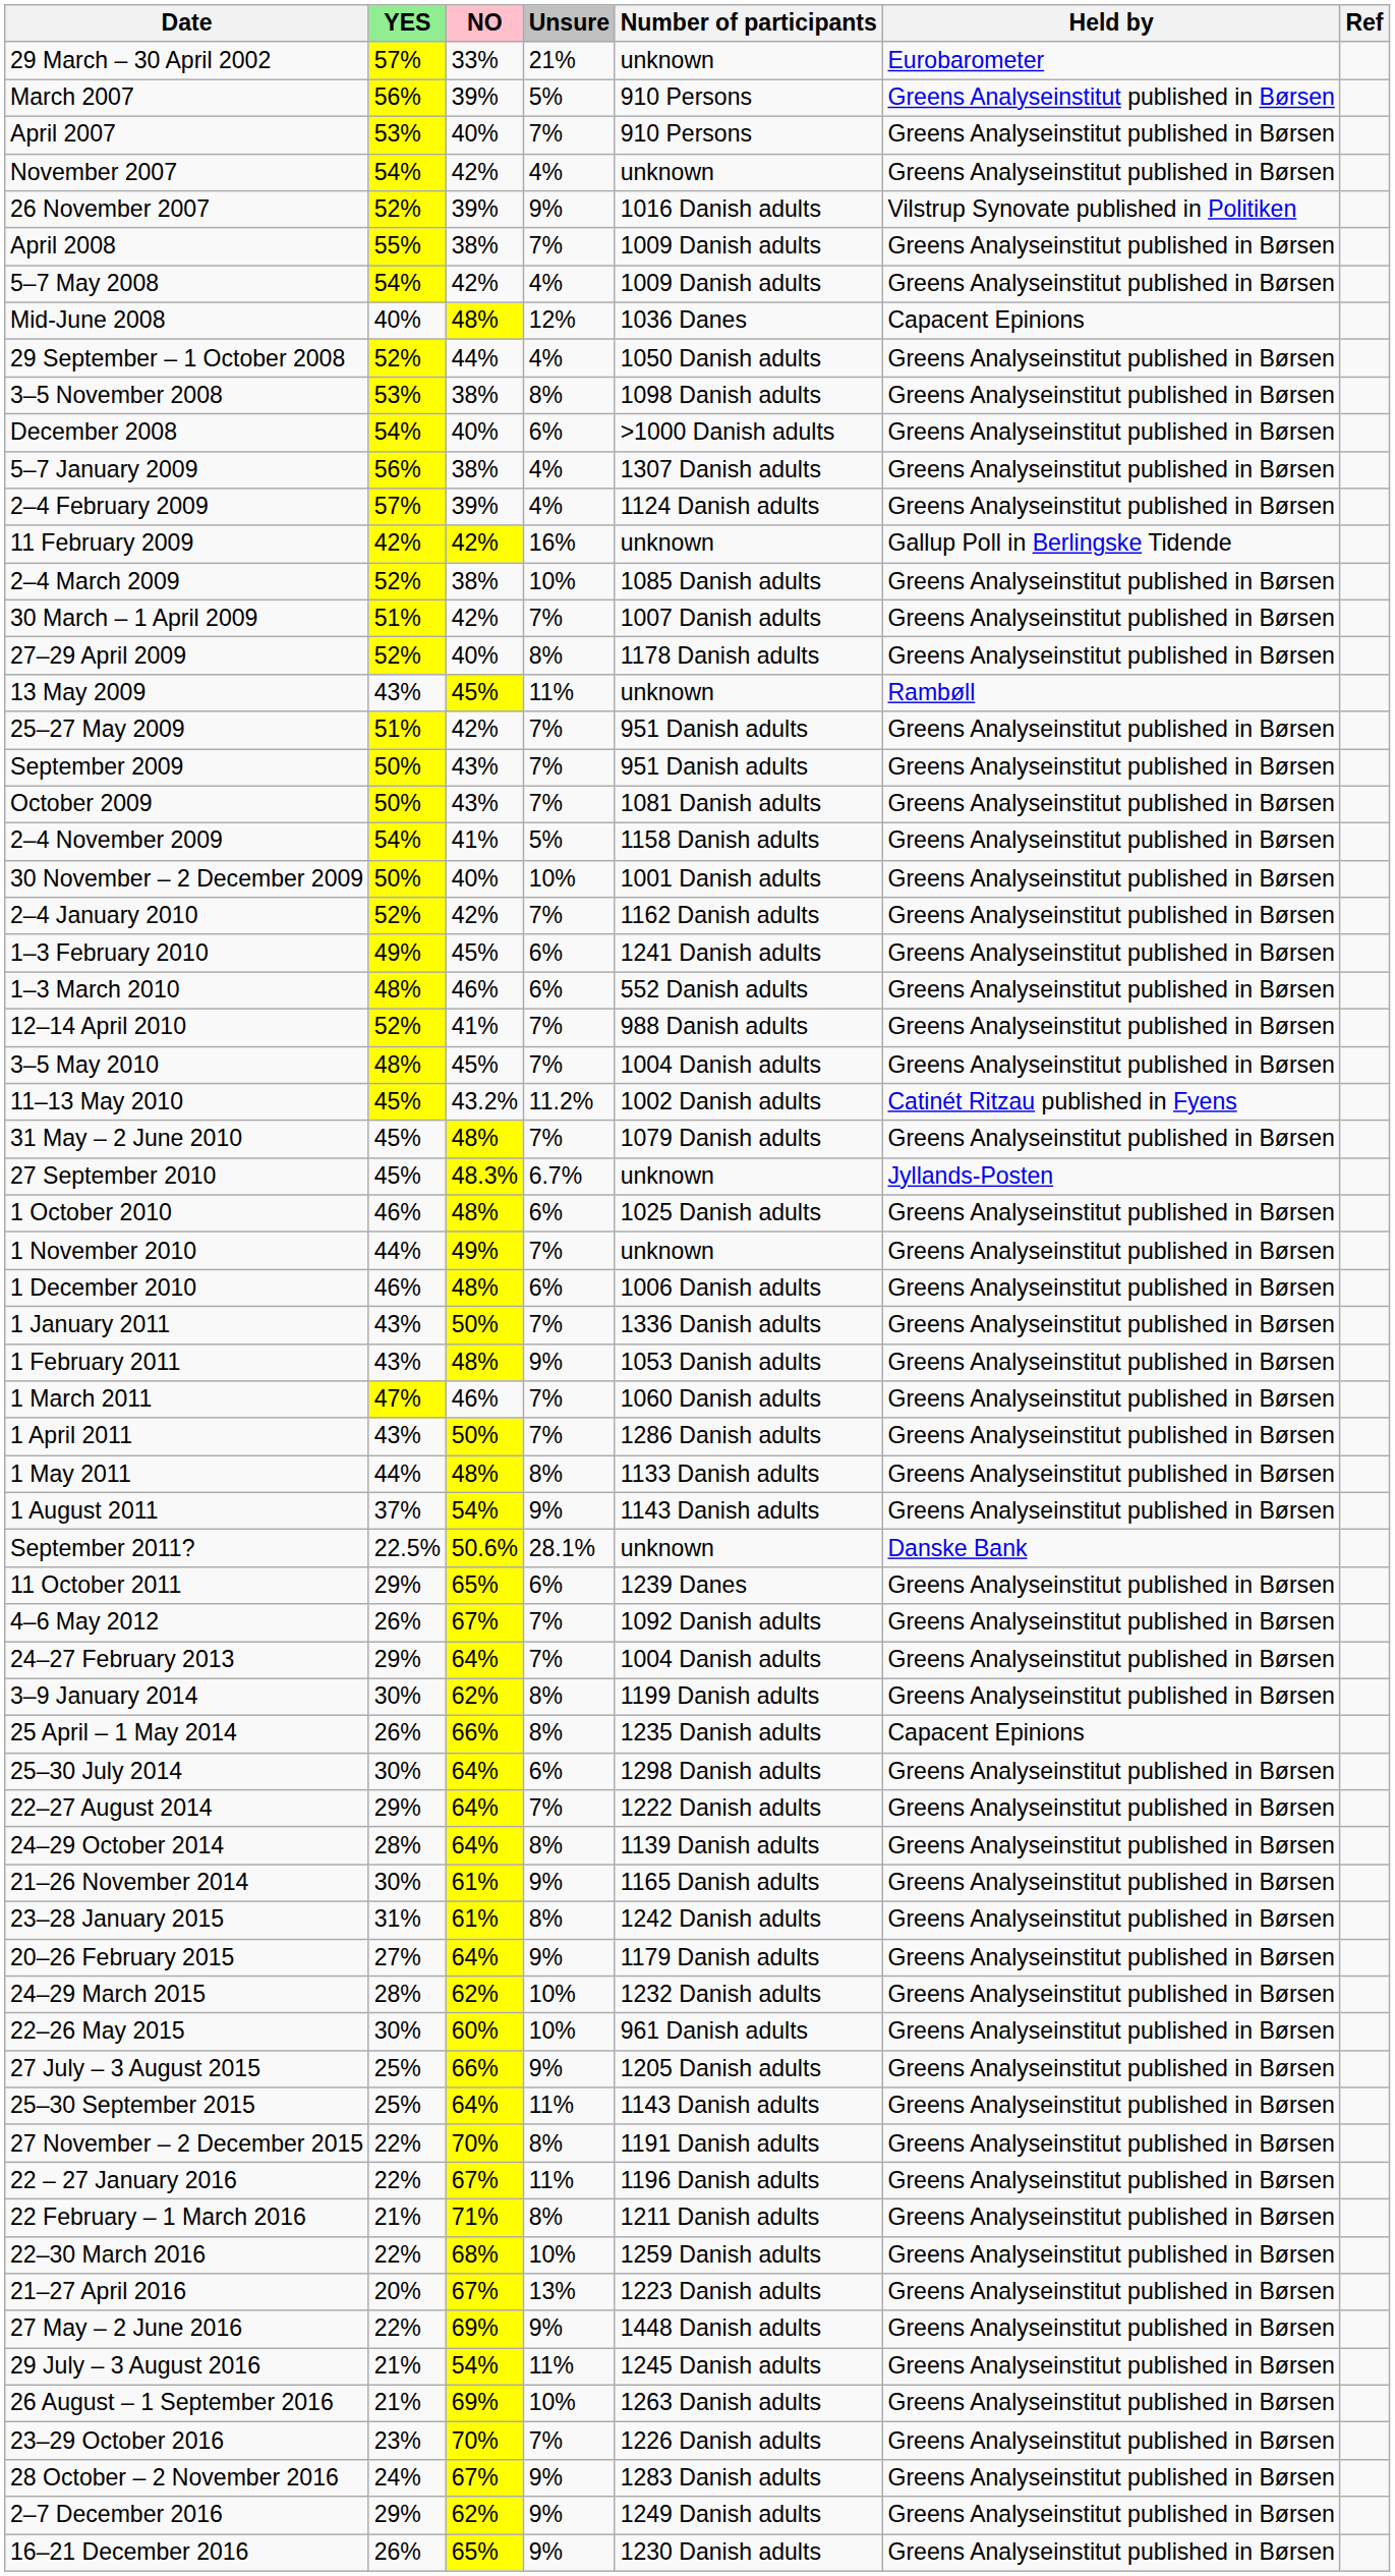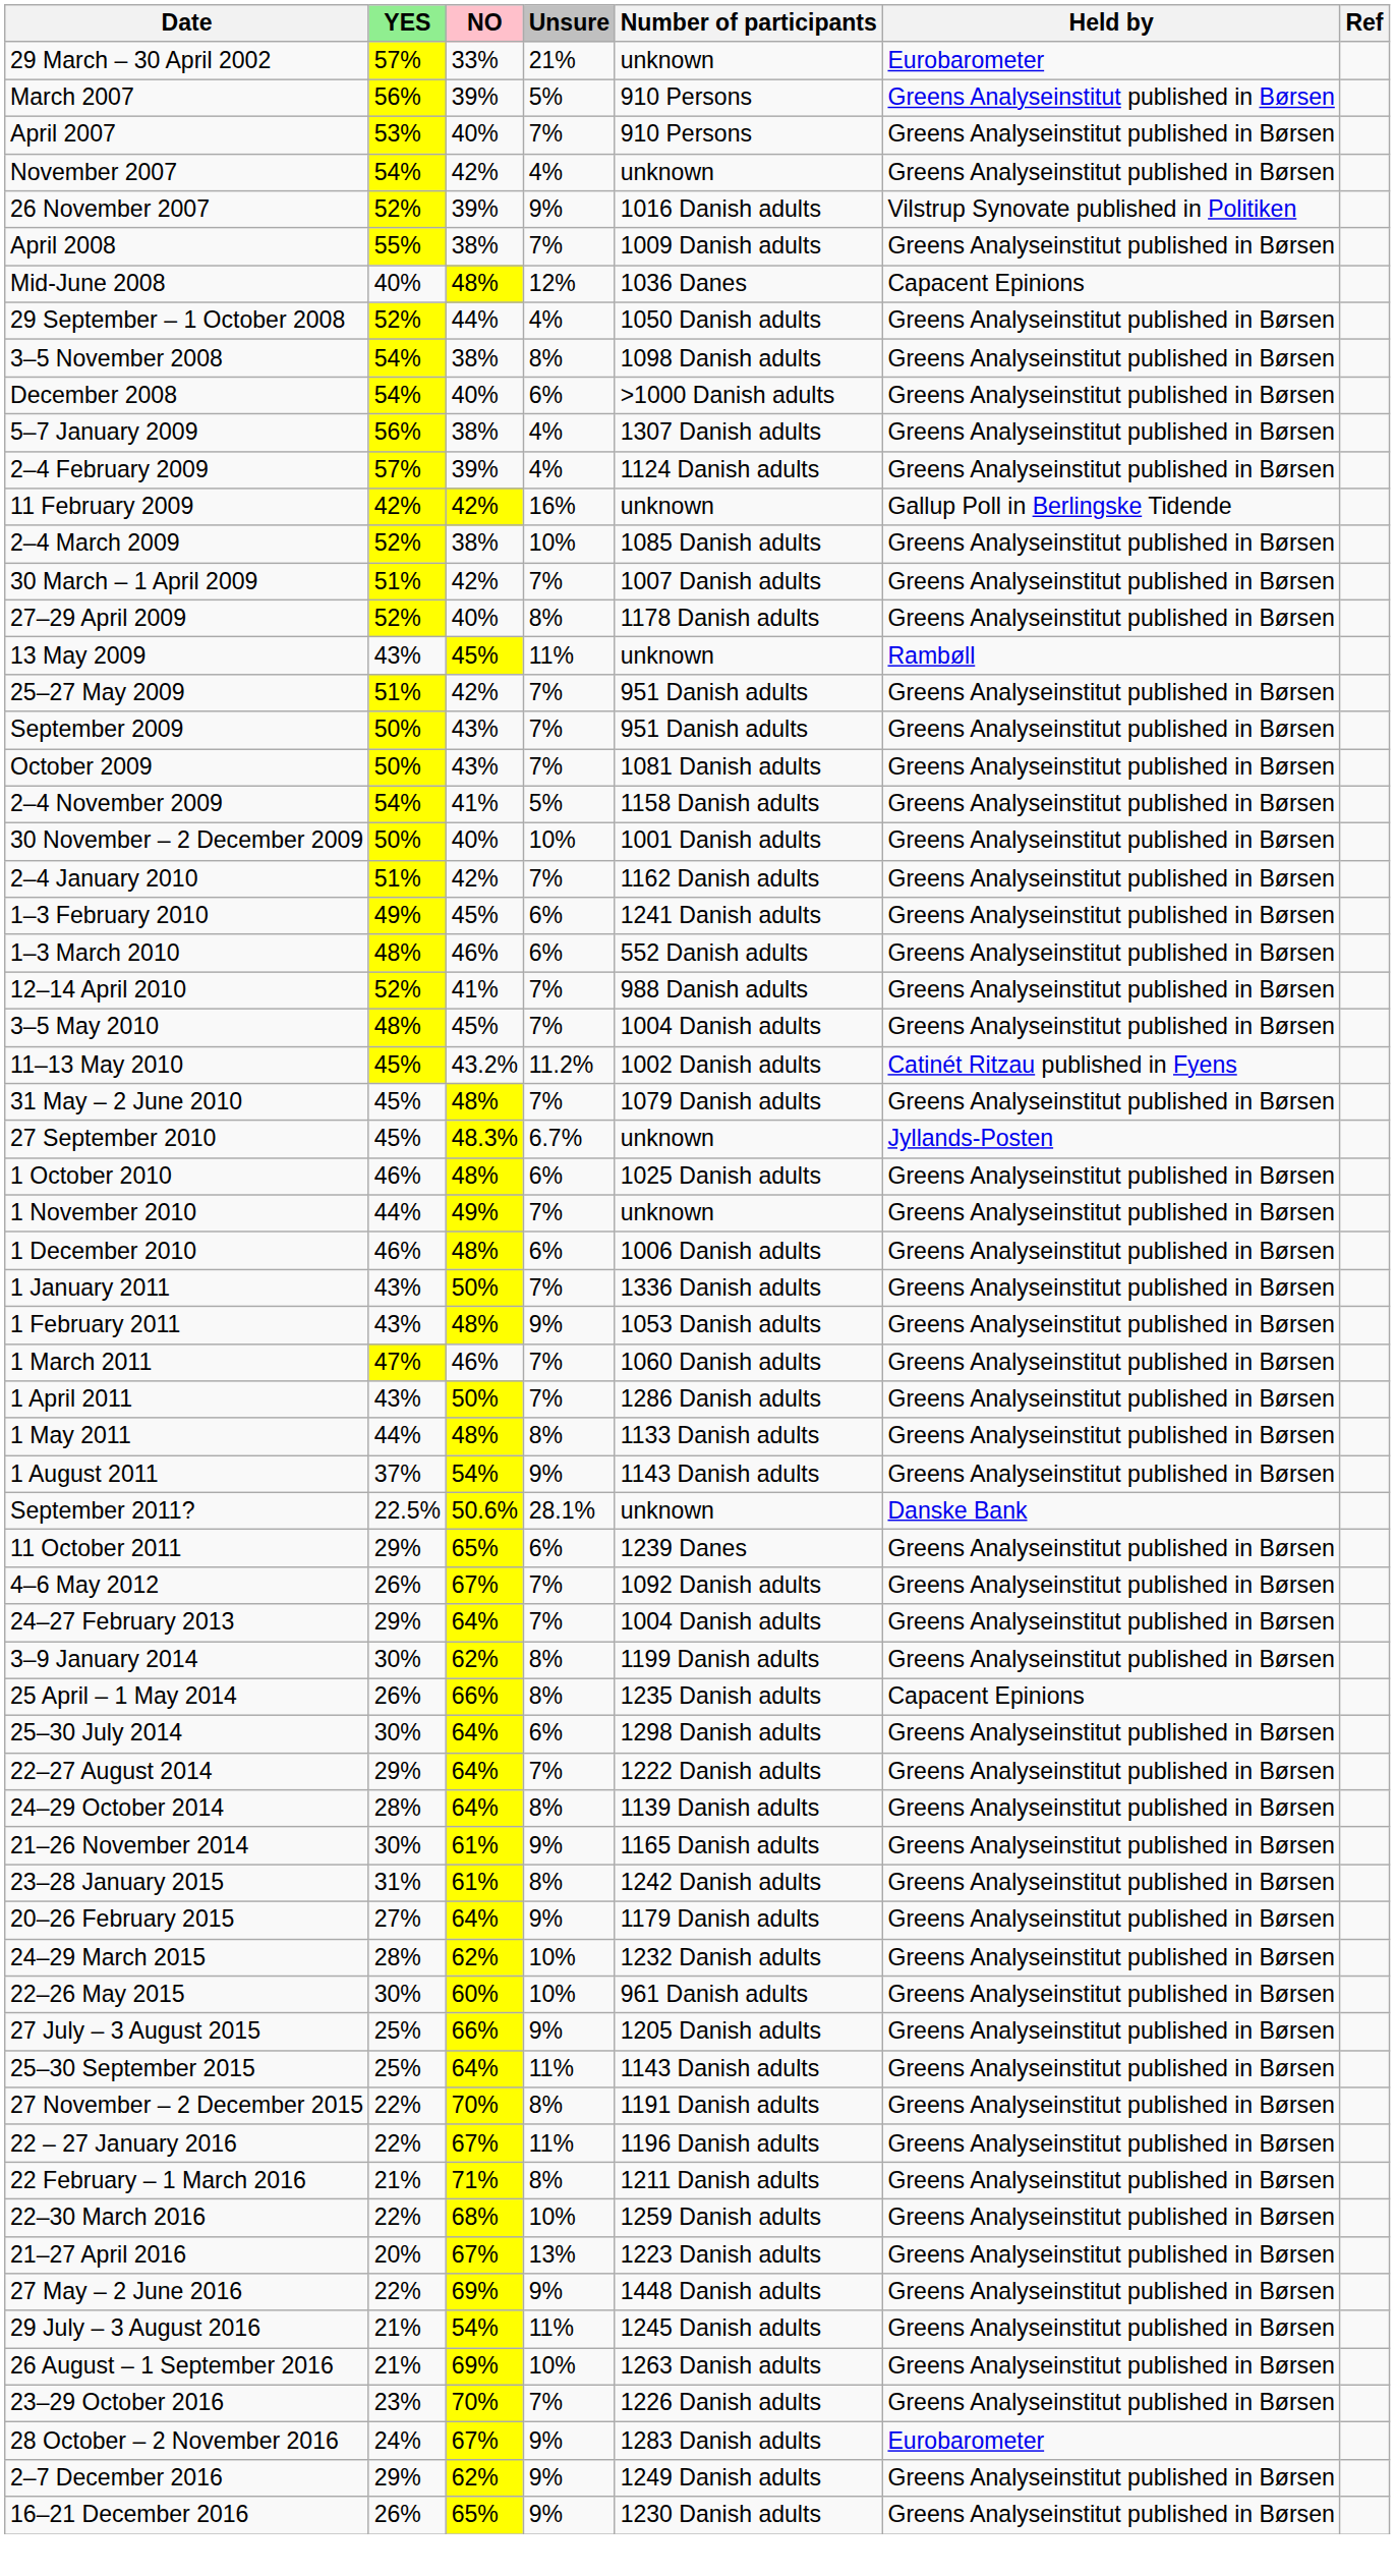- row: 5–7 May 2008 | 54% | 42% | 4% | 1009 Danish adults | Greens Analyseinstitut published in Børsen
3–5 November 2008 | YES: 53% -> 54%
2–4 January 2010 | YES: 52% -> 51%
28 October – 2 November 2016 | Held by: Greens Analyseinstitut published in Børsen -> Eurobarometer
